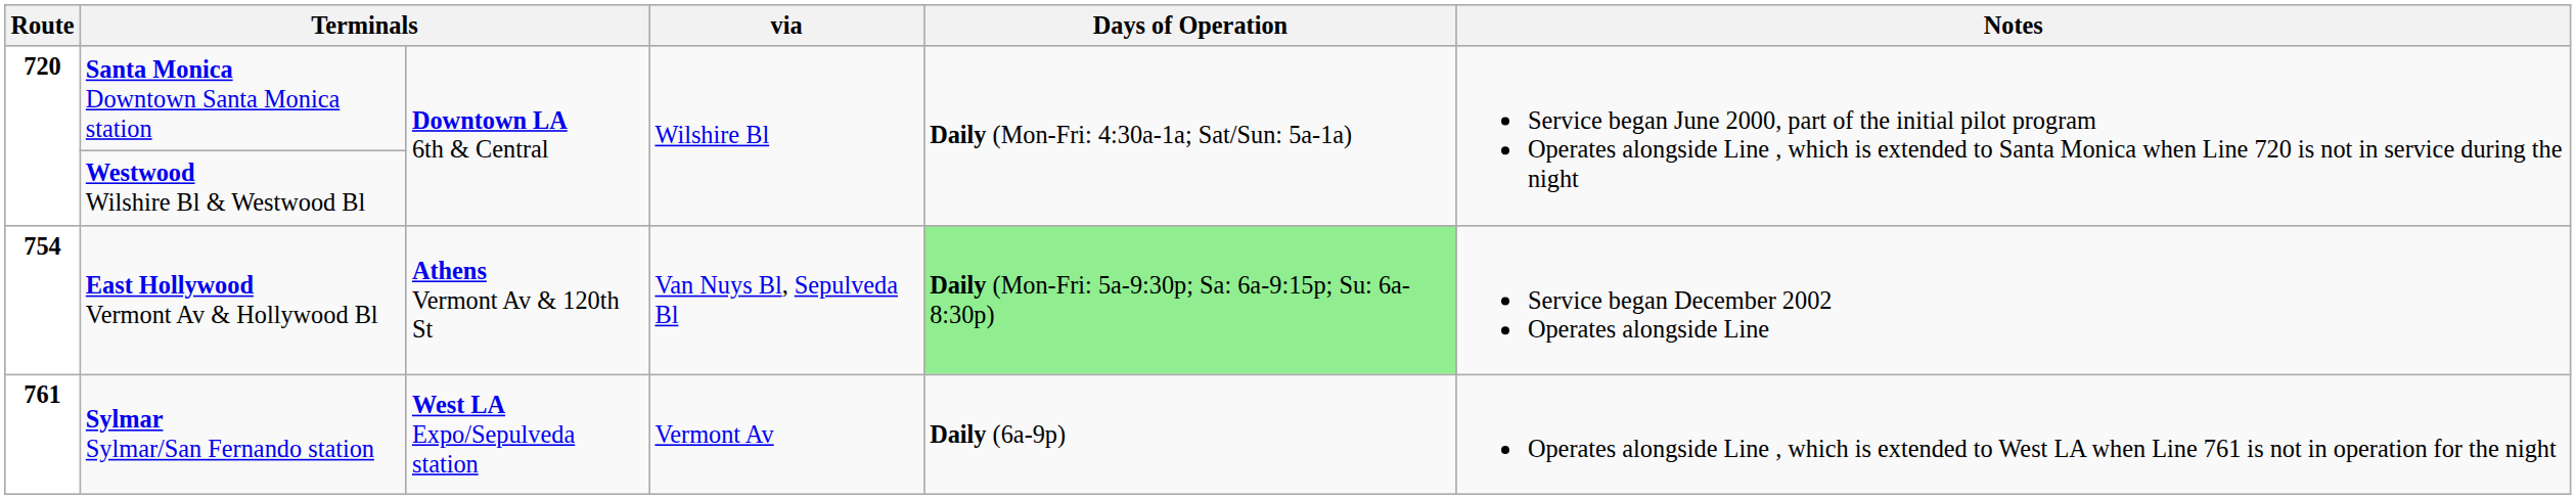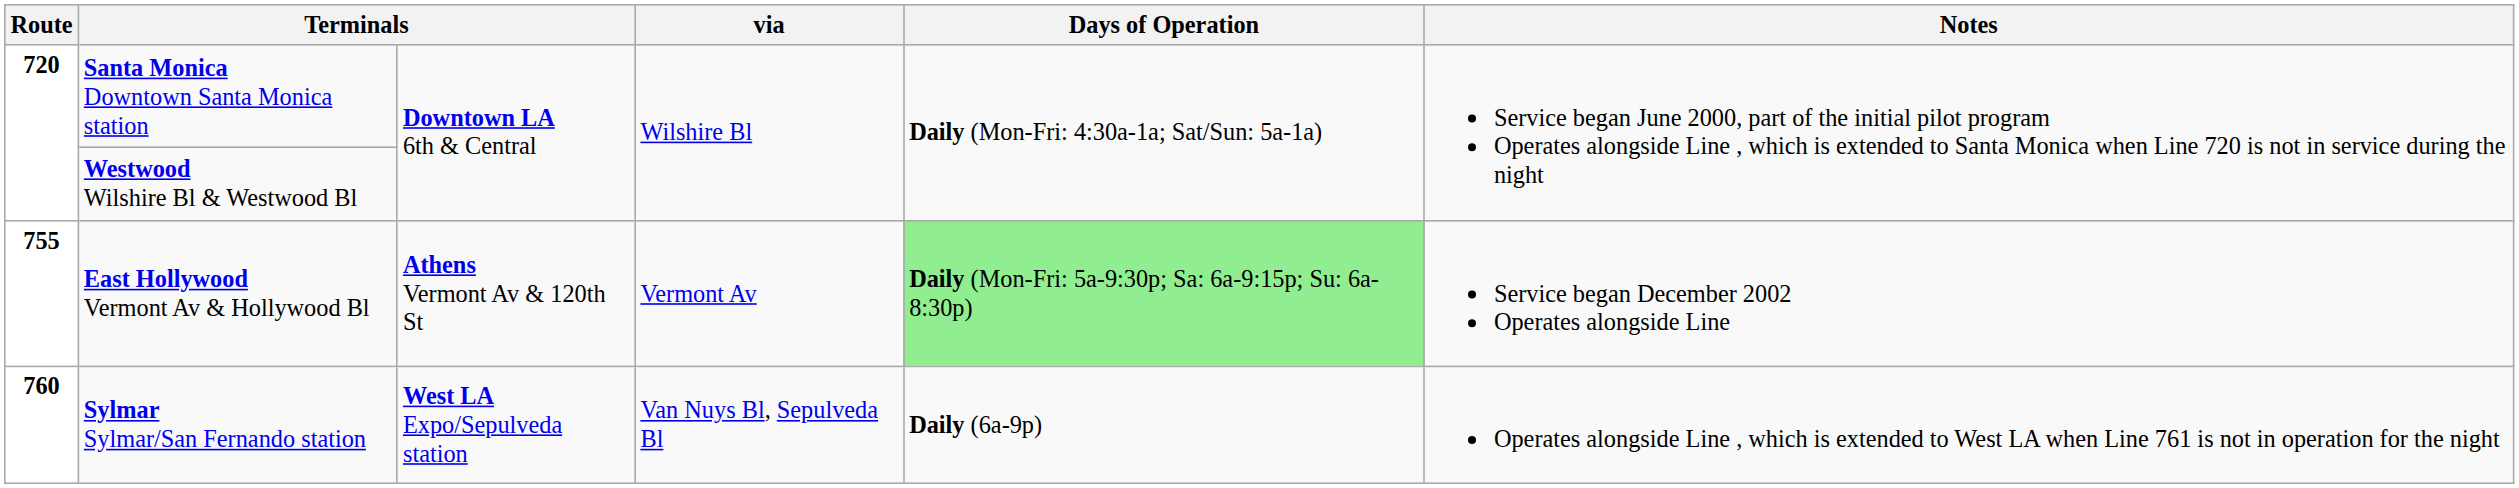East Hollywood Vermont Av & Hollywood Bl | Route: 754 -> 755
East Hollywood Vermont Av & Hollywood Bl | via: Van Nuys Bl, Sepulveda Bl -> Vermont Av
Sylmar Sylmar/San Fernando station | Route: 761 -> 760
Sylmar Sylmar/San Fernando station | via: Vermont Av -> Van Nuys Bl, Sepulveda Bl
